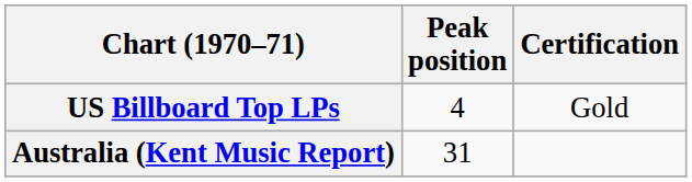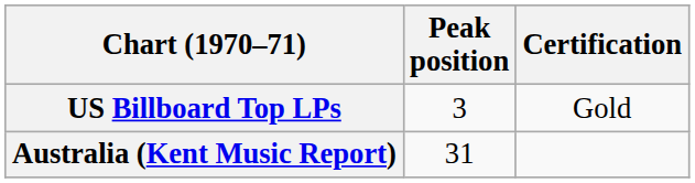US Billboard Top LPs | Peak position: 4 -> 3
